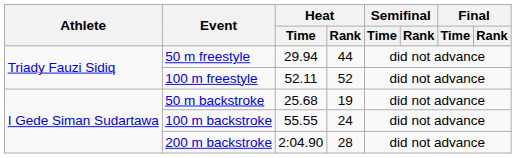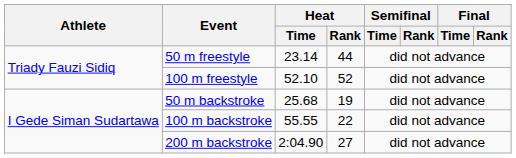50 m freestyle | Heat / Time: 29.94 -> 23.14
100 m freestyle | Heat / Time: 52.11 -> 52.10
100 m backstroke | Heat / Rank: 24 -> 22
200 m backstroke | Heat / Rank: 28 -> 27
